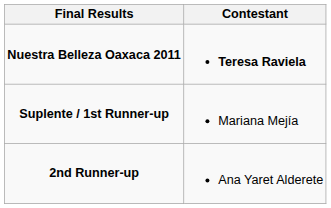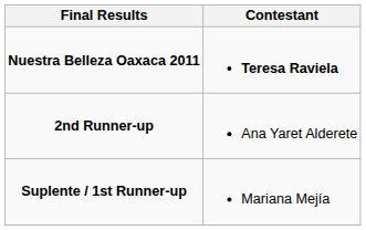rows swapped: Suplente / 1st Runner-up <-> 2nd Runner-up
